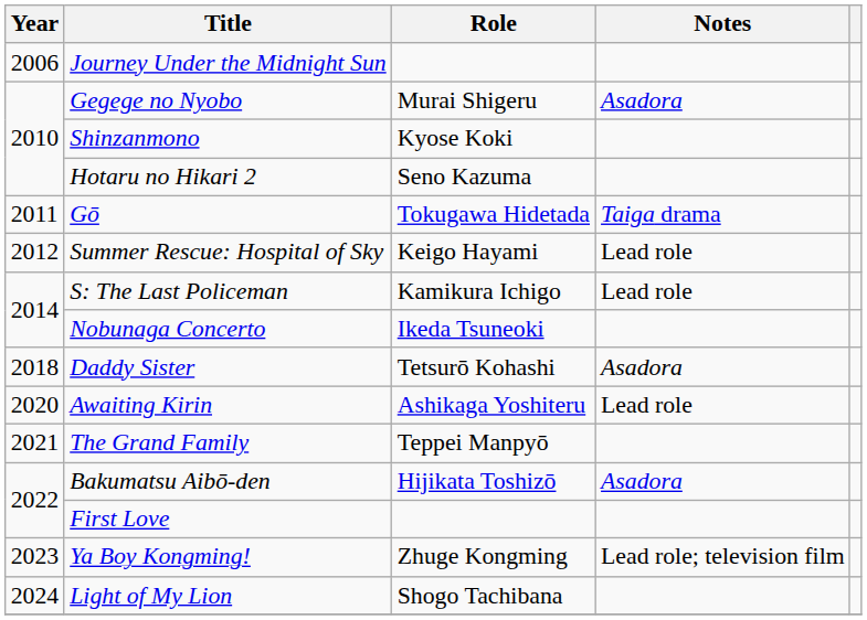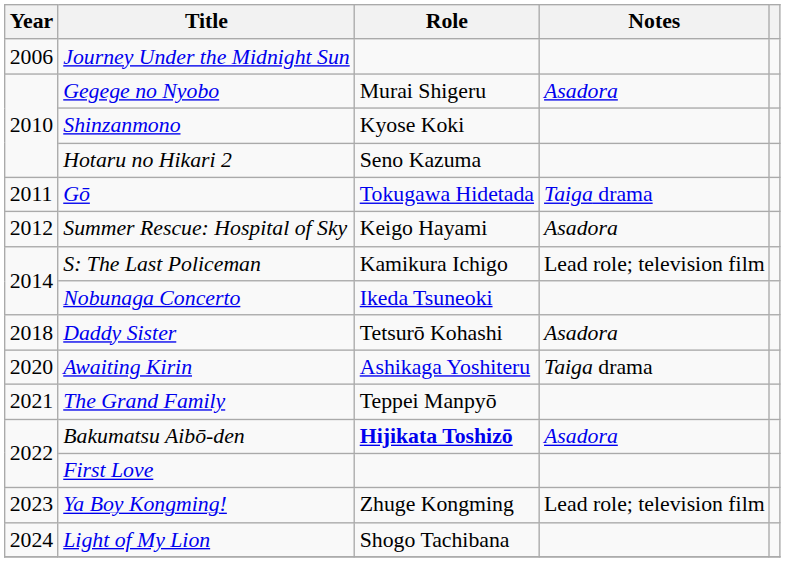Summer Rescue: Hospital of Sky | Notes: Lead role -> Asadora
S: The Last Policeman | Notes: Lead role -> Lead role; television film
Awaiting Kirin | Notes: Lead role -> Taiga drama
Bakumatsu Aibō-den | Role: normal -> bold
